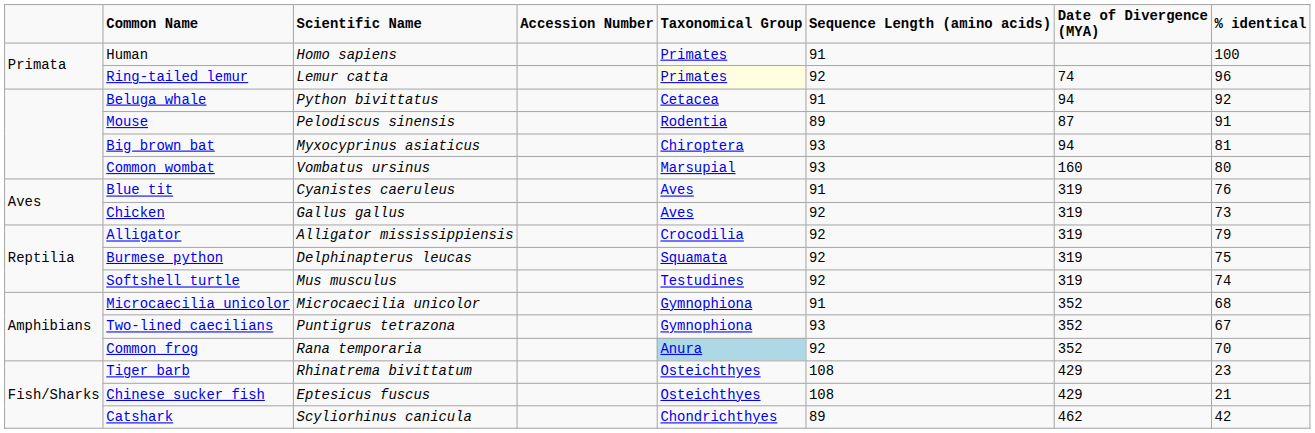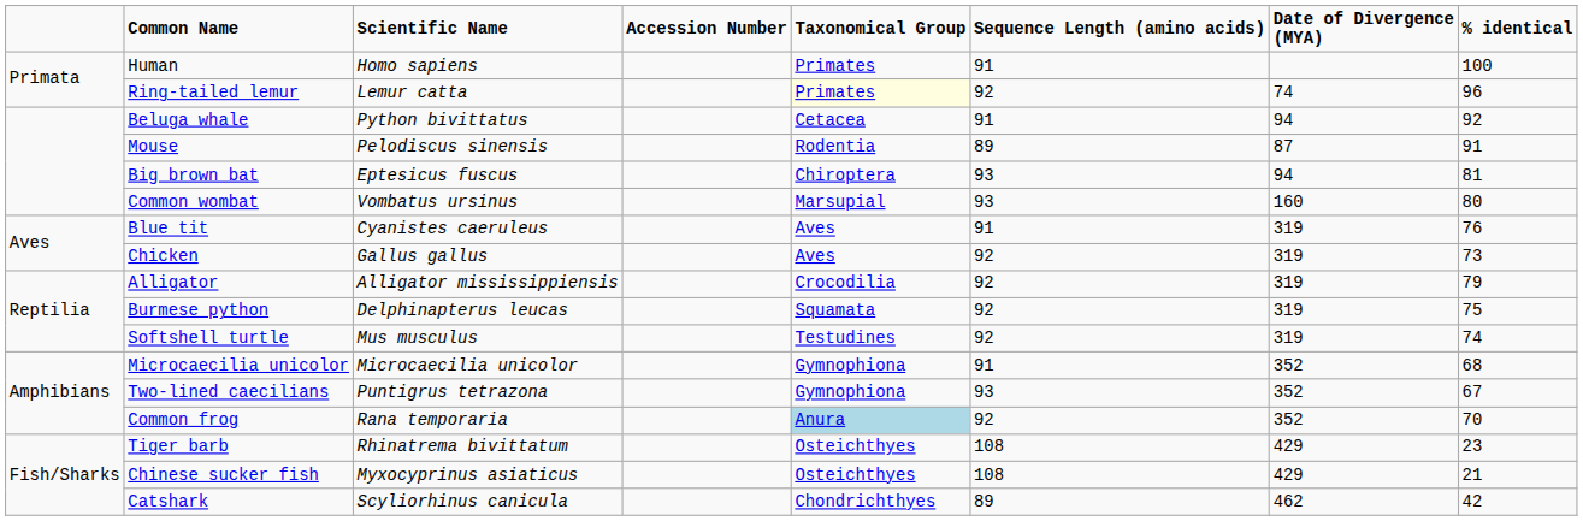Big brown bat | column 3: Myxocyprinus asiaticus -> Eptesicus fuscus
Chinese sucker fish | column 3: Eptesicus fuscus -> Myxocyprinus asiaticus
